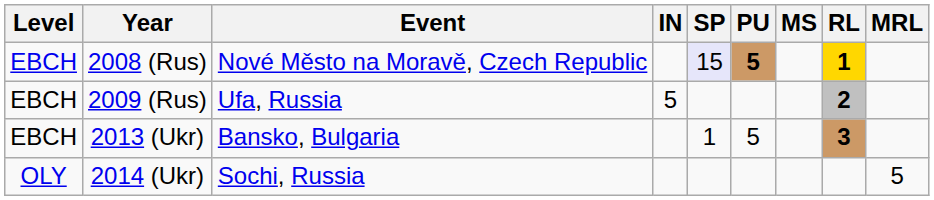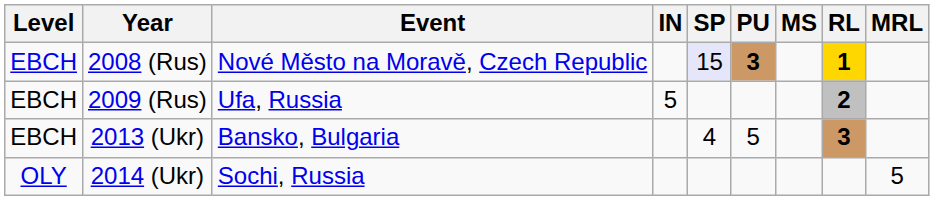2008 (Rus) | PU: 5 -> 3
2013 (Ukr) | SP: 1 -> 4
